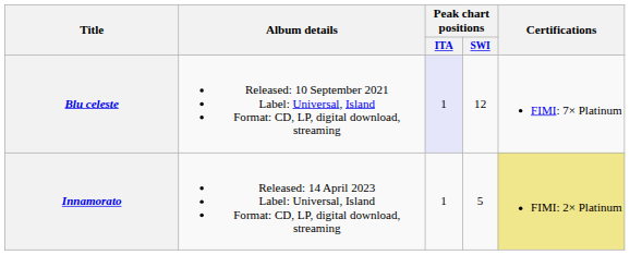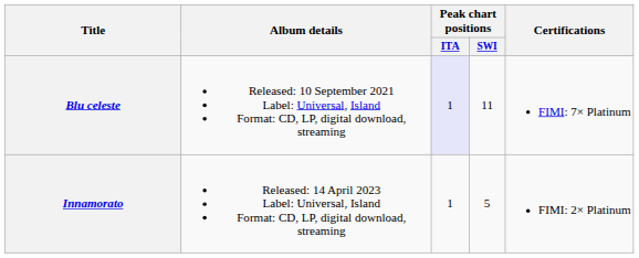Blu celeste | Peak chart positions / SWI: 12 -> 11
Innamorato | Certifications: khaki background -> no background
